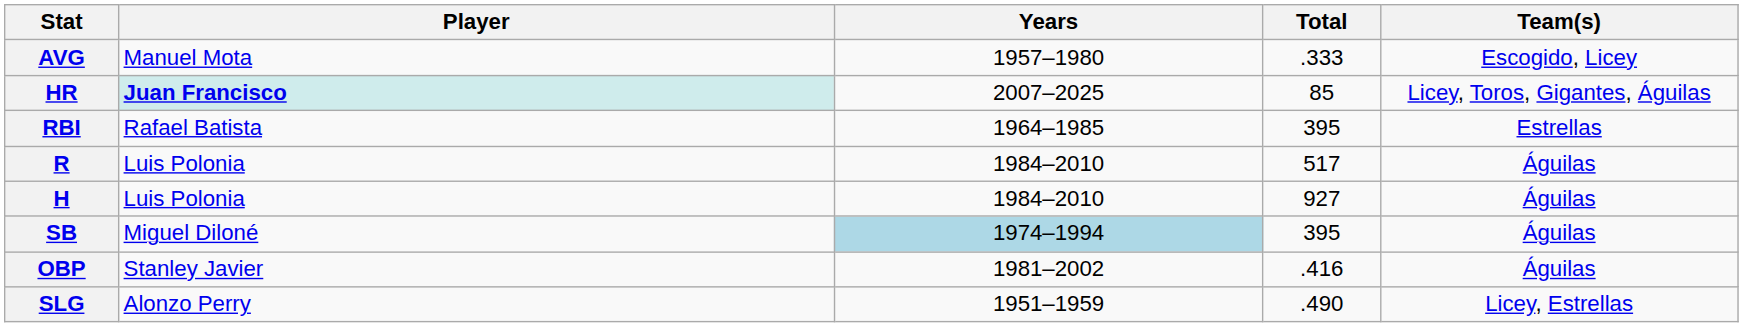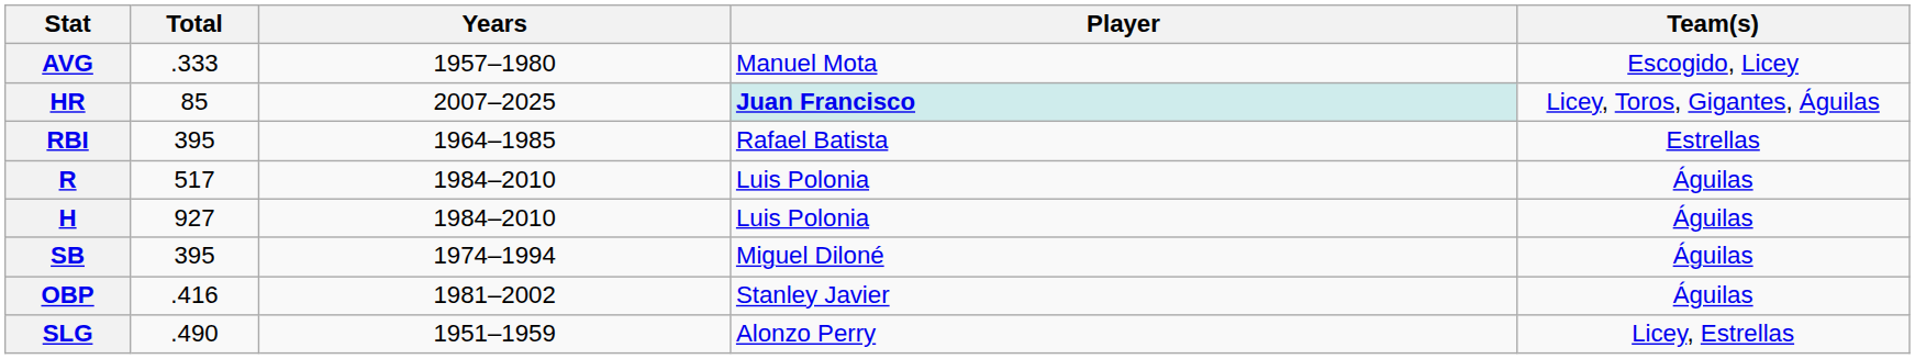columns swapped: Player <-> Total
SB | Years: lightblue background -> no background
